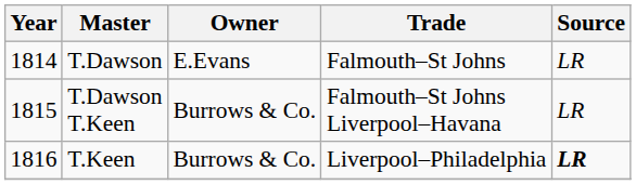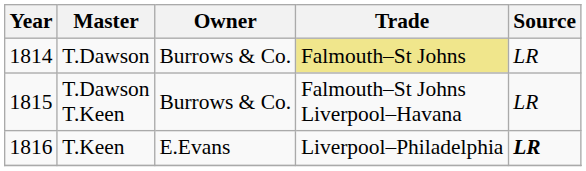T.Dawson | Owner: E.Evans -> Burrows & Co.
T.Dawson | Trade: no background -> khaki background
T.Keen | Owner: Burrows & Co. -> E.Evans
